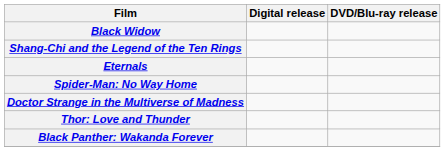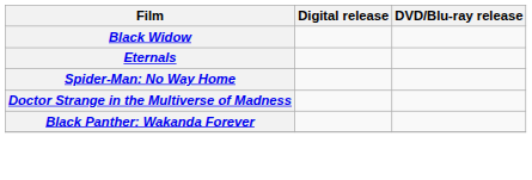- row: Shang-Chi and the Legend of the Ten Rings
- row: Thor: Love and Thunder
